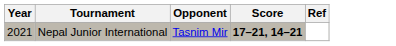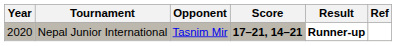+ column: Result | Runner-up
Nepal Junior International | Year: 2021 -> 2020
